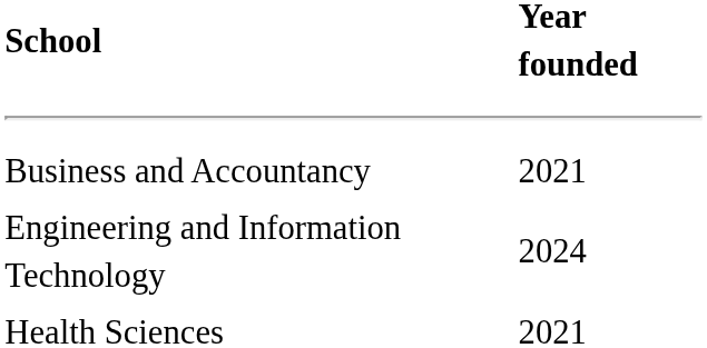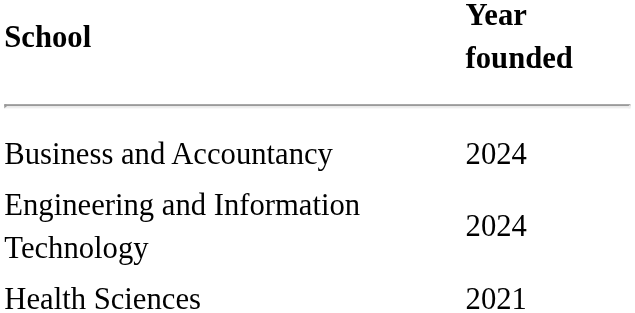Business and Accountancy | Year founded: 2021 -> 2024
